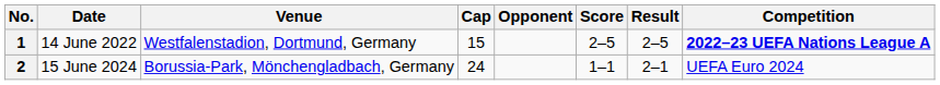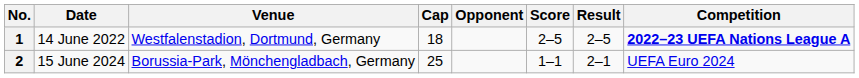1 | Cap: 15 -> 18
2 | Cap: 24 -> 25
